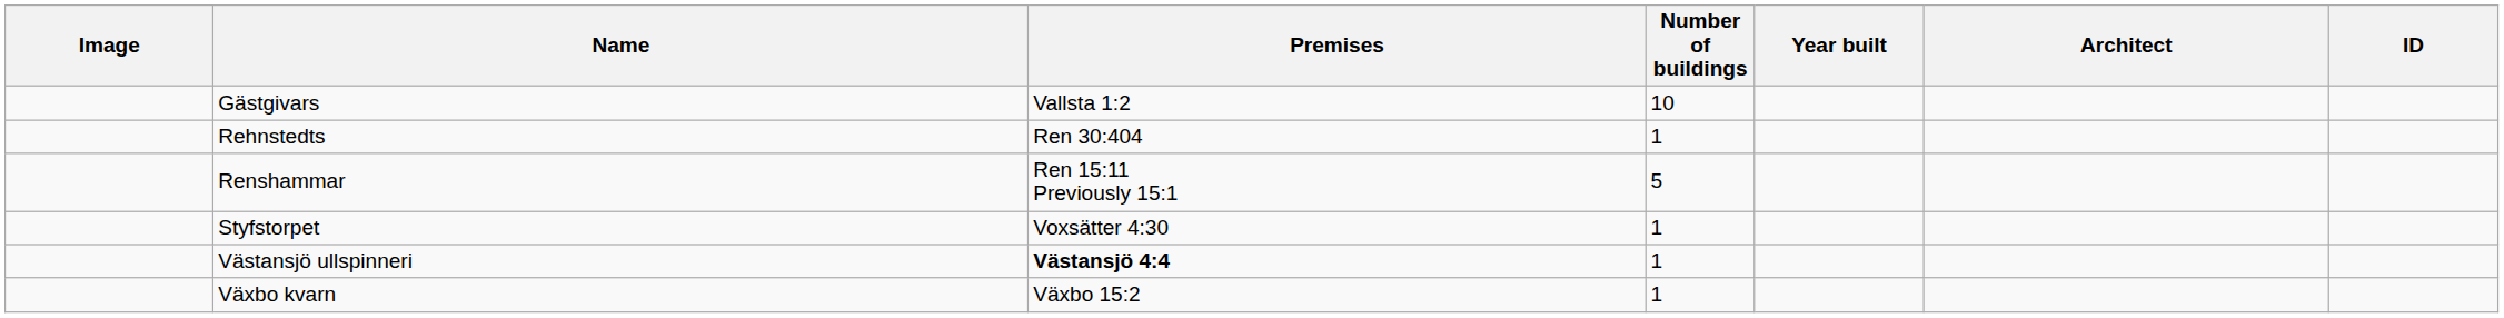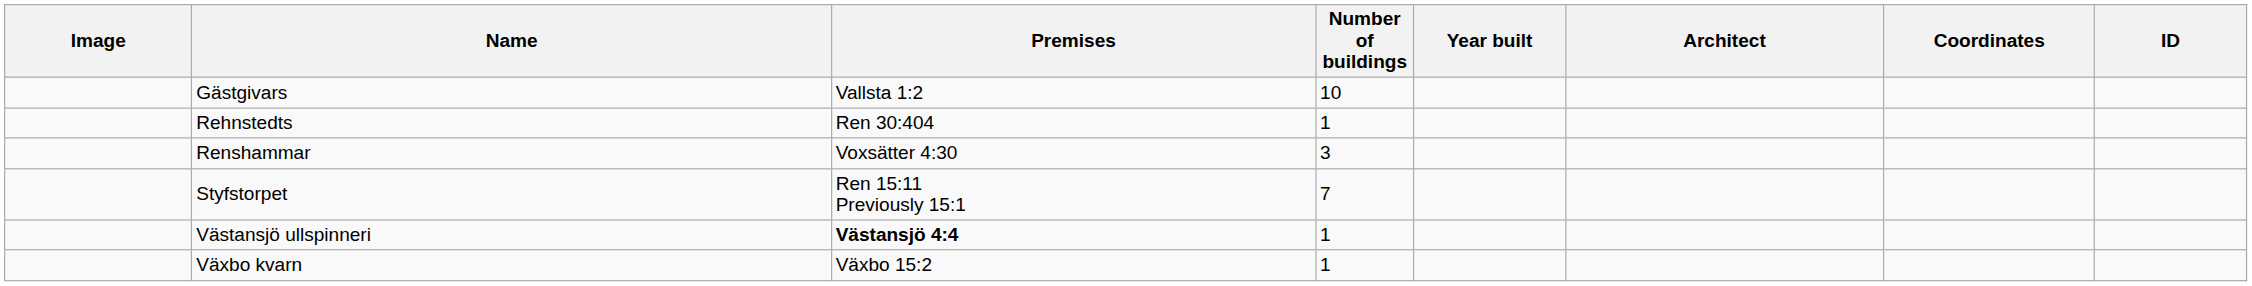+ column: Coordinates
Renshammar | Premises: Ren 15:11 Previously 15:1 -> Voxsätter 4:30
Renshammar | Number of buildings: 5 -> 3
Styfstorpet | Premises: Voxsätter 4:30 -> Ren 15:11 Previously 15:1
Styfstorpet | Number of buildings: 1 -> 7
